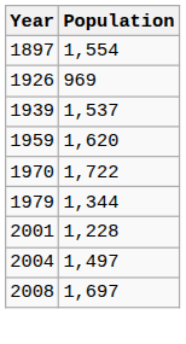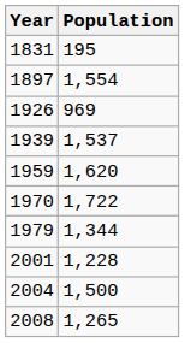+ row: 1831 | 195
2004 | Population: 1,497 -> 1,500
2008 | Population: 1,697 -> 1,265
